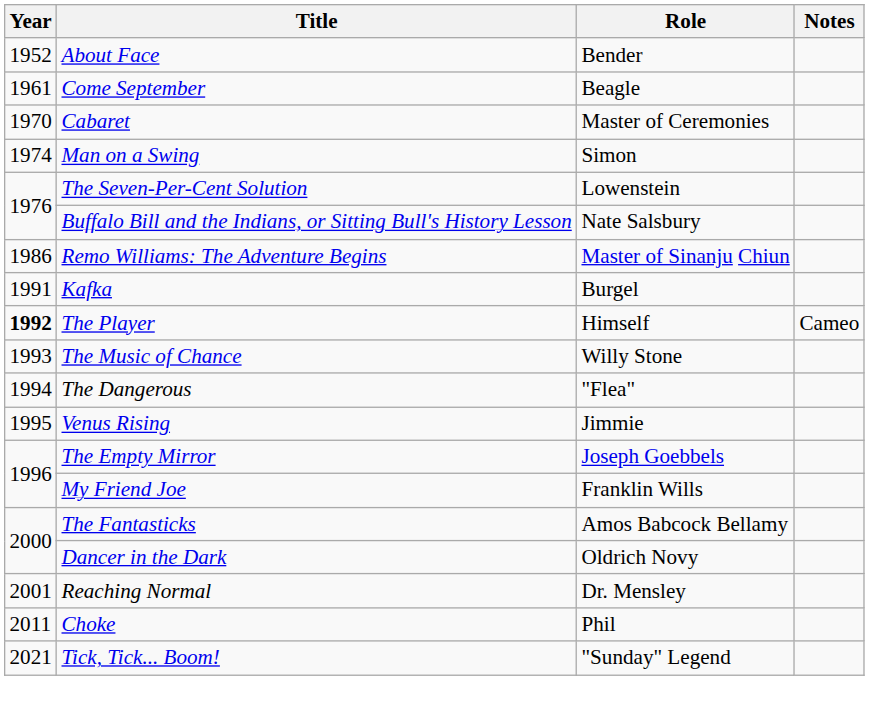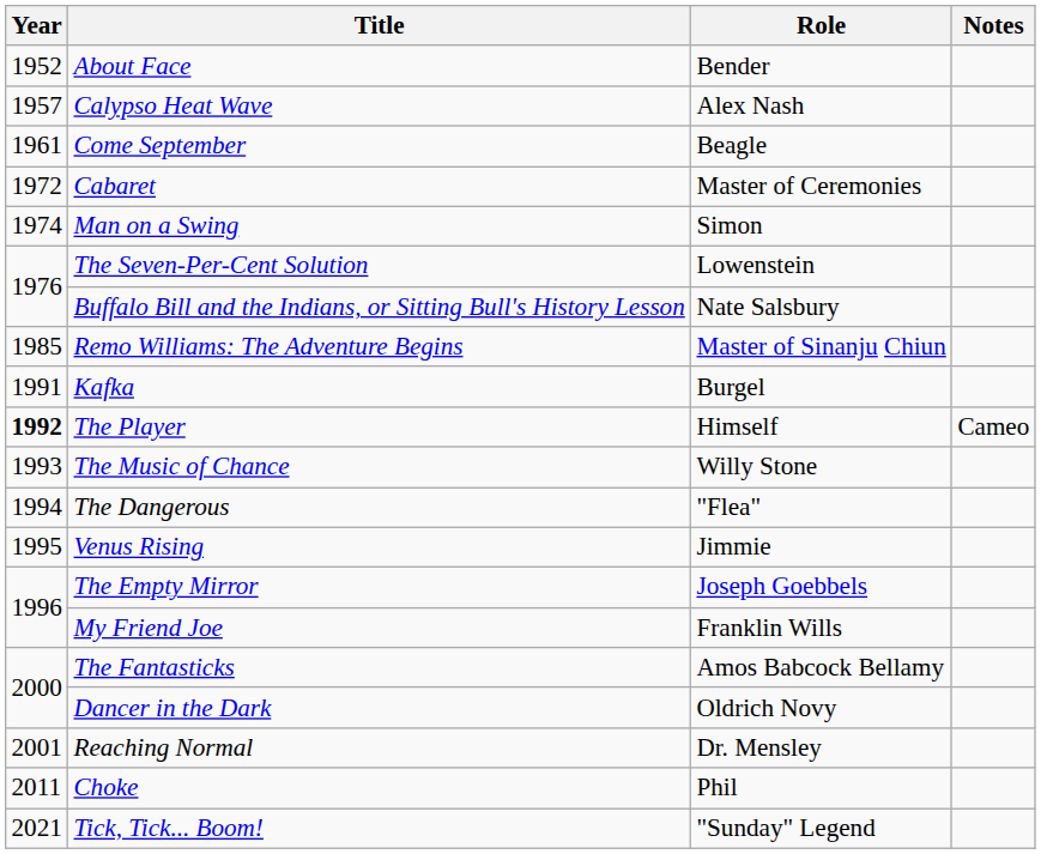+ row: 1957 | Calypso Heat Wave | Alex Nash
Cabaret | Year: 1970 -> 1972
Remo Williams: The Adventure Begins | Year: 1986 -> 1985
